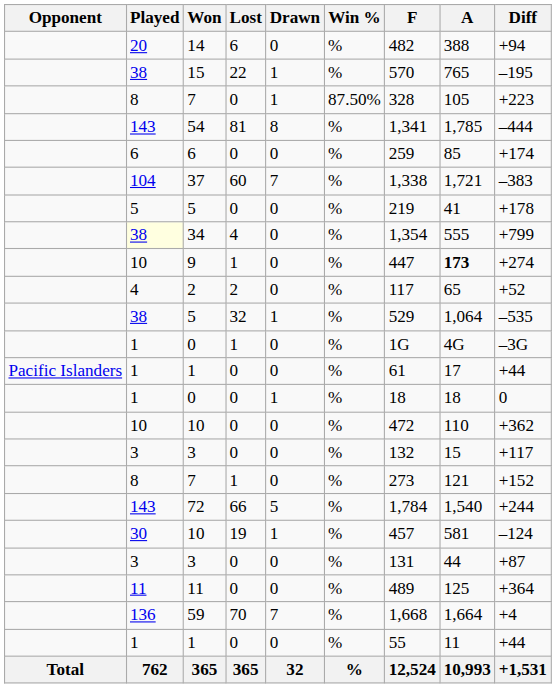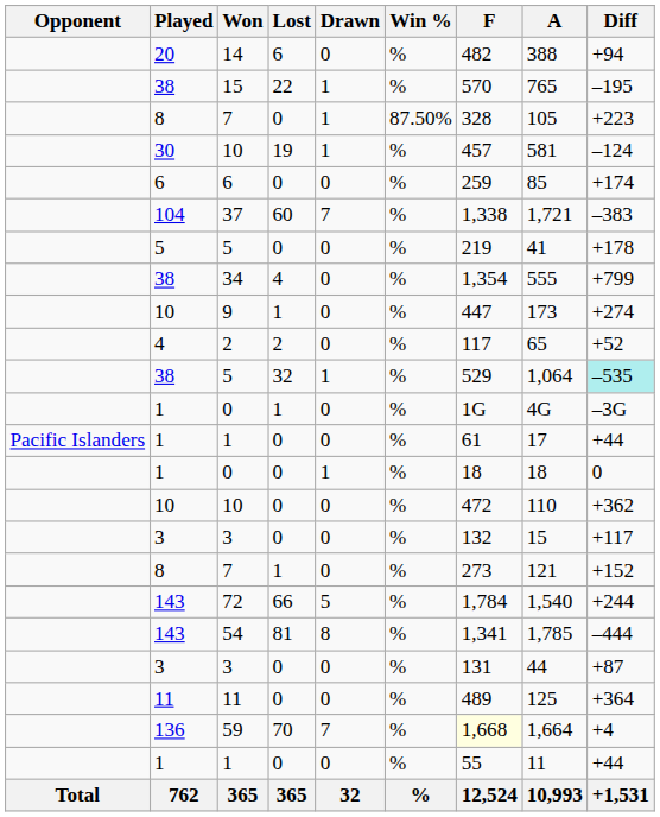rows swapped: 54 <-> 10 / 19
34 | Played: lightyellow background -> no background
9 | A: bold -> normal
5 / 32 | Diff: no background -> paleturquoise background
59 | F: no background -> lightyellow background
